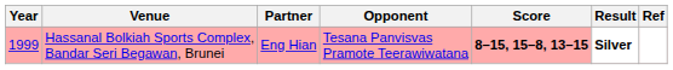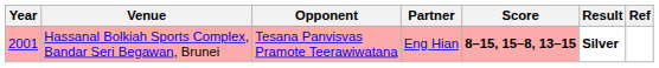columns swapped: Partner <-> Opponent
Hassanal Bolkiah Sports Complex, Bandar Seri Begawan, Brunei | Year: 1999 -> 2001
